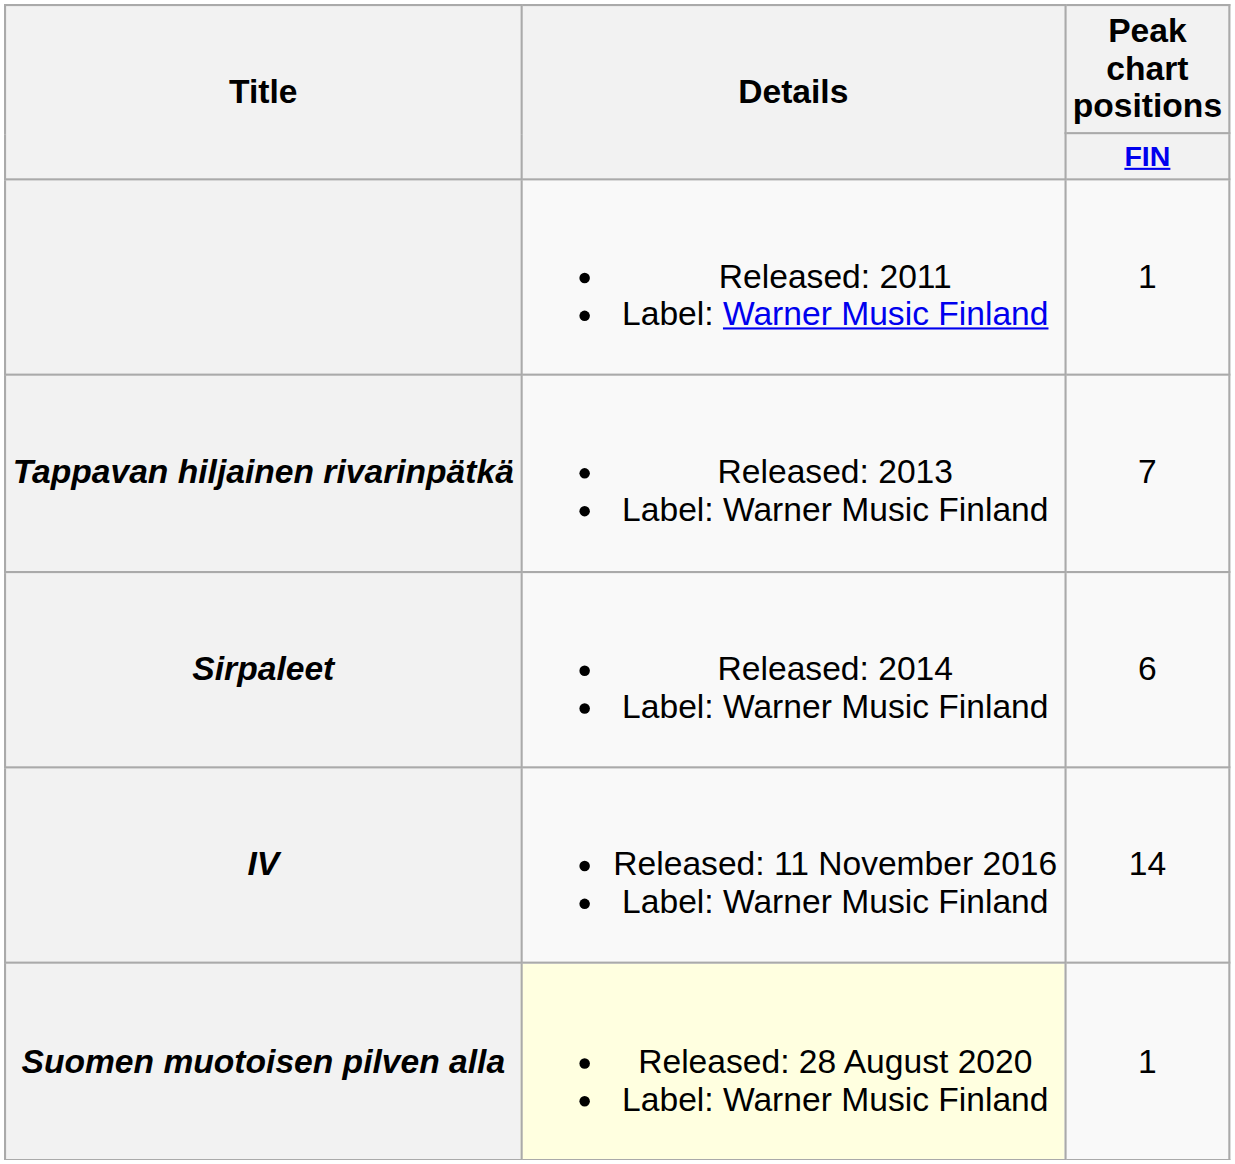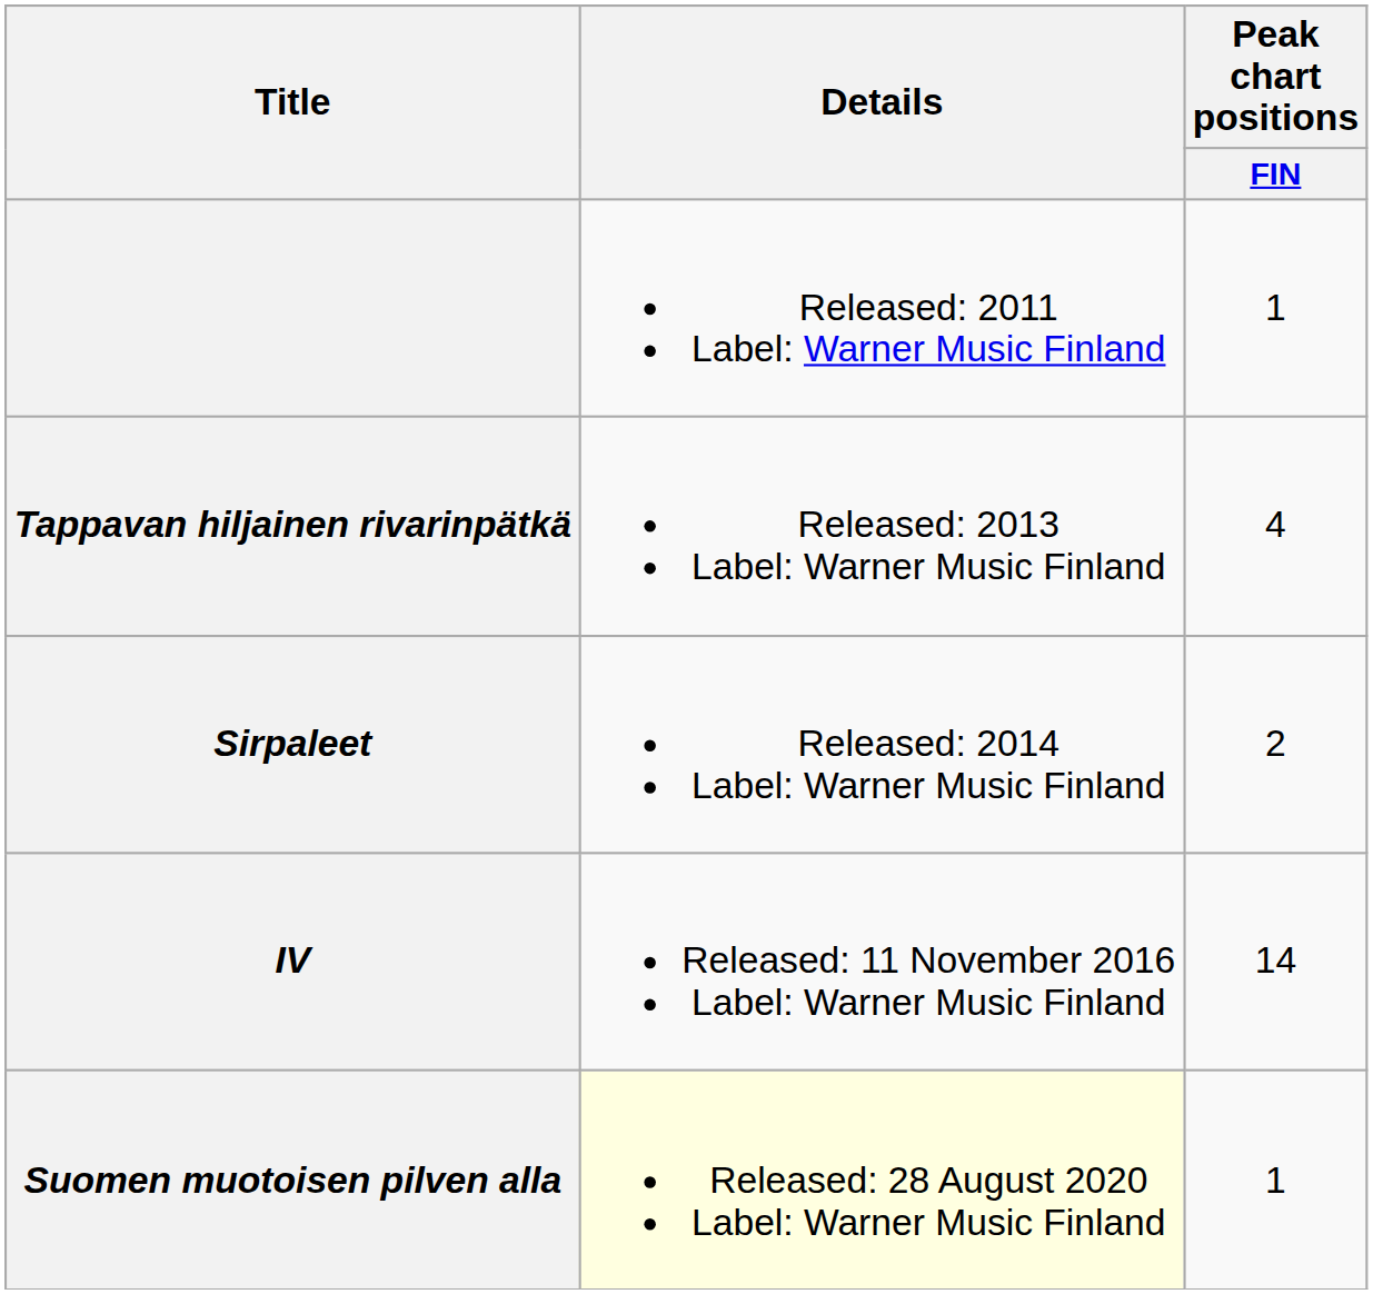Tappavan hiljainen rivarinpätkä | Peak chart positions / FIN: 7 -> 4
Sirpaleet | Peak chart positions / FIN: 6 -> 2
